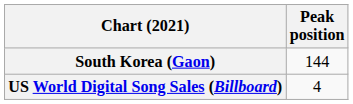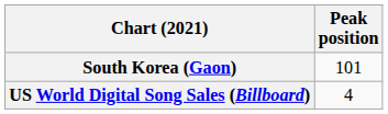South Korea (Gaon) | Peak position: 144 -> 101
